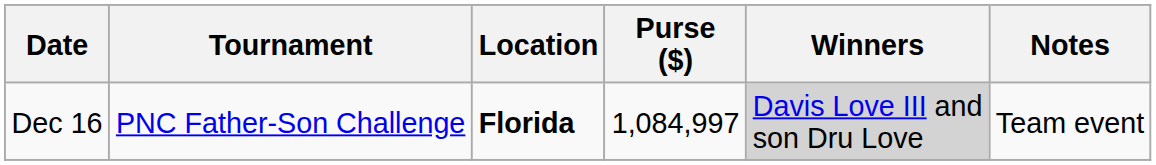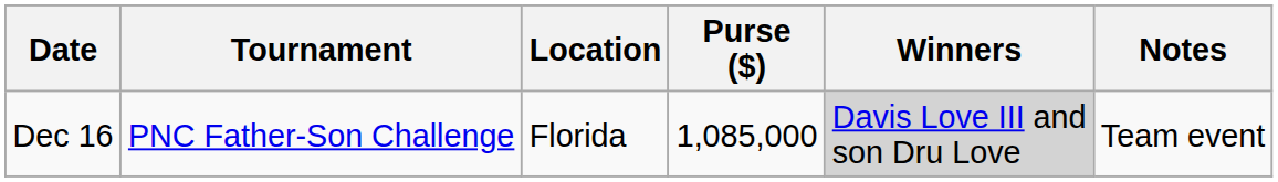Dec 16 | Location: bold -> normal
Dec 16 | Purse ($): 1,084,997 -> 1,085,000
